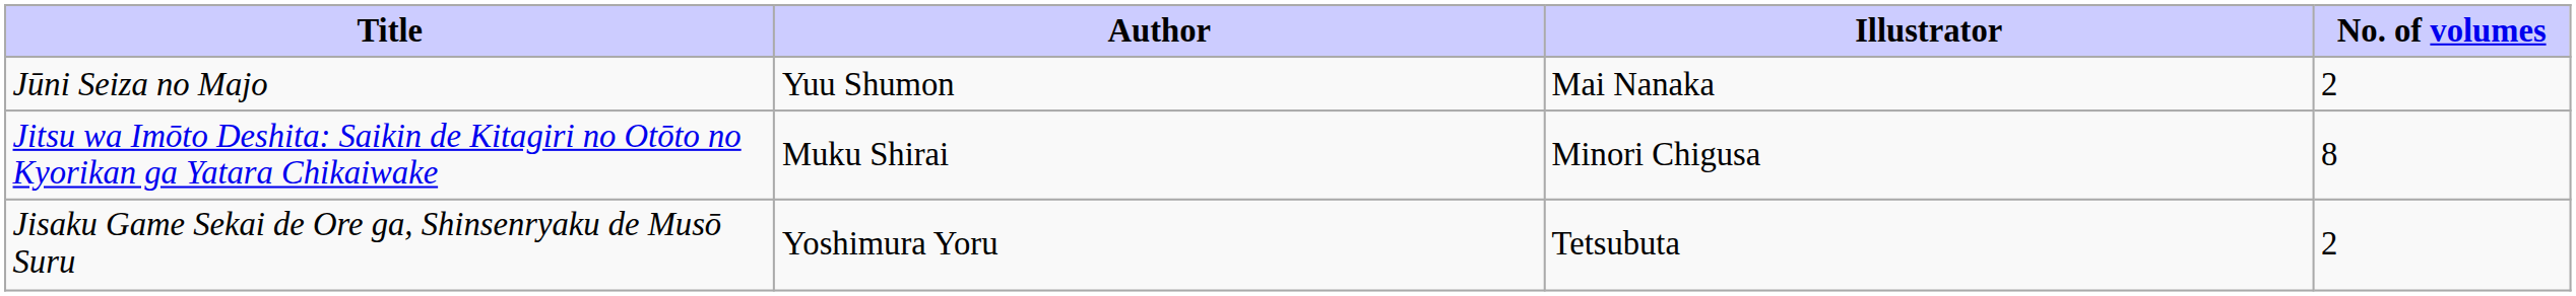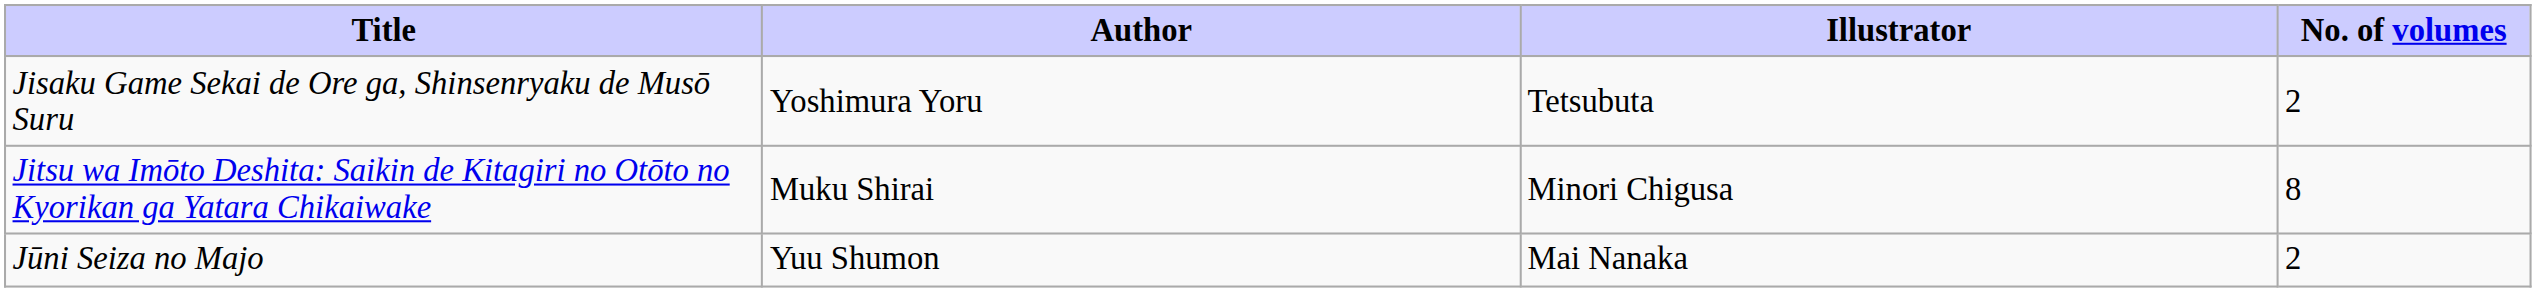rows swapped: Jisaku Game Sekai de Ore ga, Shinsenryaku de Musō Suru <-> Jūni Seiza no Majo
